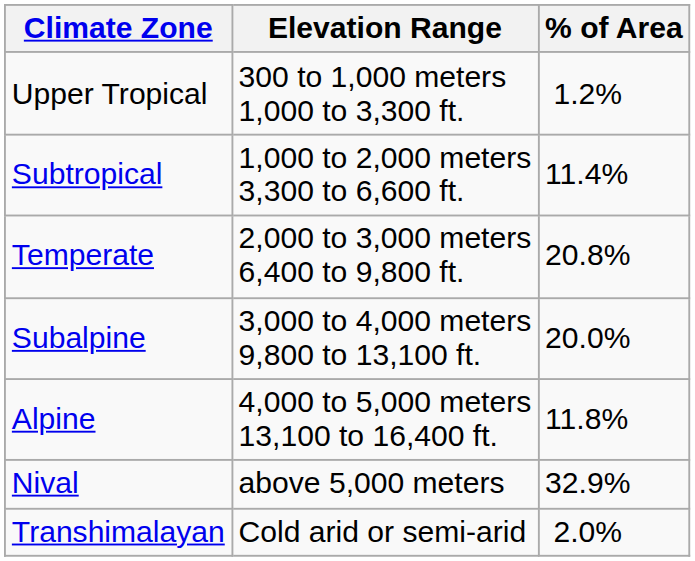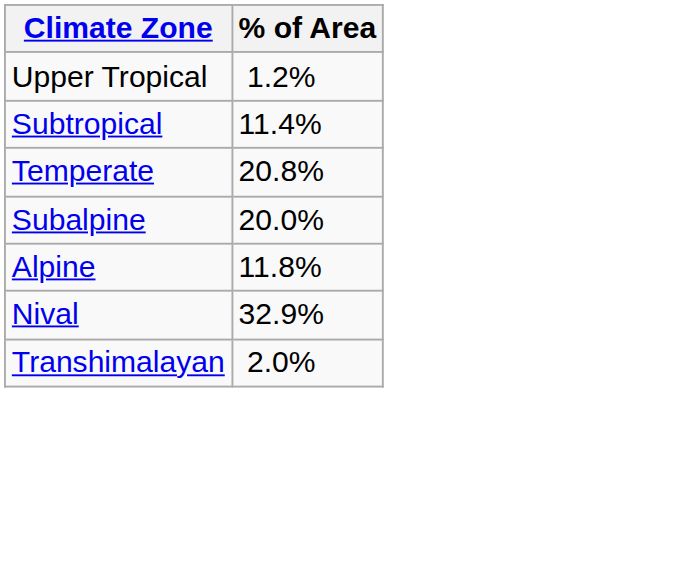- column: Elevation Range | 300 to 1,000 meters 1,000 to 3,300 ft. | 1,000 to 2,000 meters 3,300 to 6,600 ft. | 2,000 to 3,000 meters 6,400 to 9,800 ft. | 3,000 to 4,000 meters 9,800 to 13,100 ft. | 4,000 to 5,000 meters 13,100 to 16,400 ft. | above 5,000 meters | Cold arid or semi-arid
